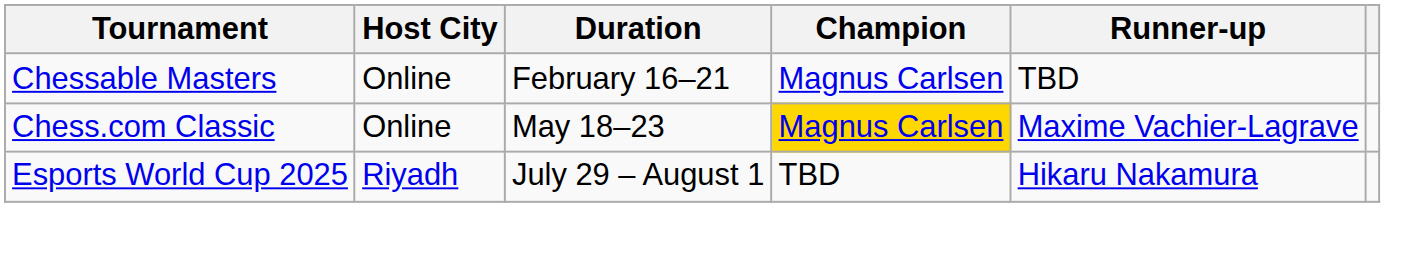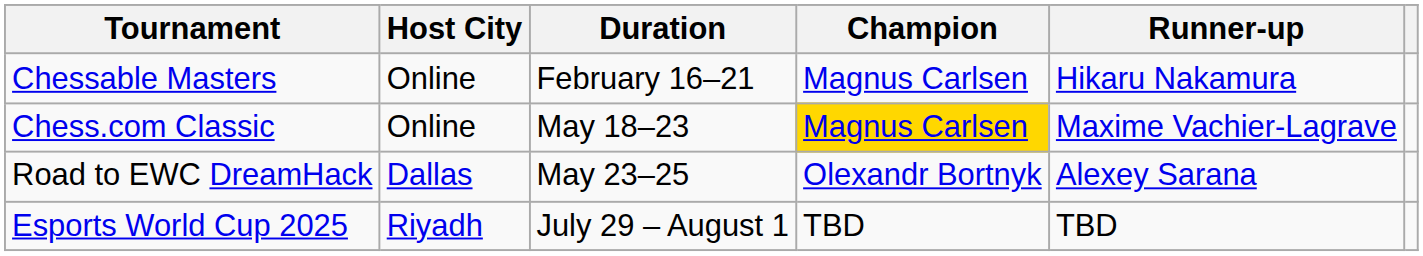Chessable Masters | Runner-up: TBD -> Hikaru Nakamura
+ row: Road to EWC DreamHack | Dallas | May 23–25 | Olexandr Bortnyk | Alexey Sarana
Esports World Cup 2025 | Runner-up: Hikaru Nakamura -> TBD
